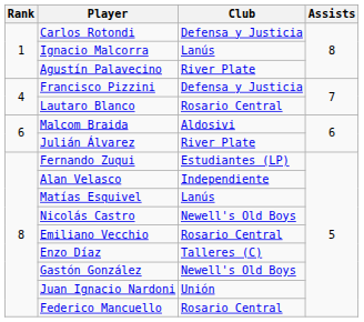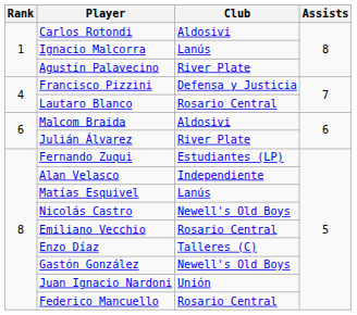Carlos Rotondi | Club: Defensa y Justicia -> Aldosivi
